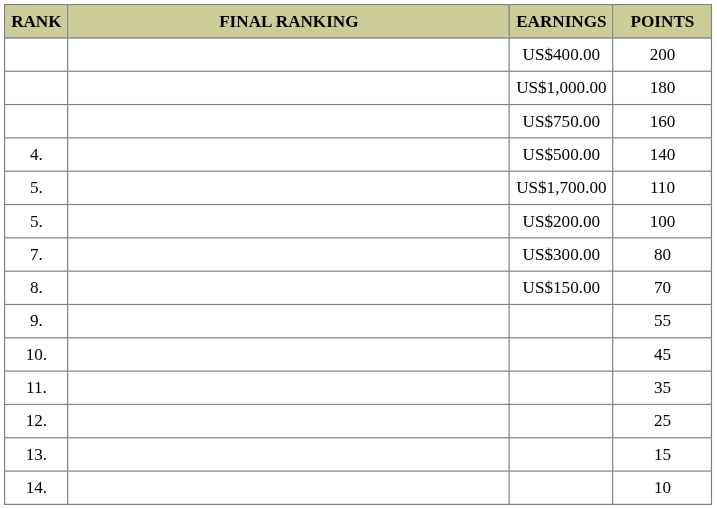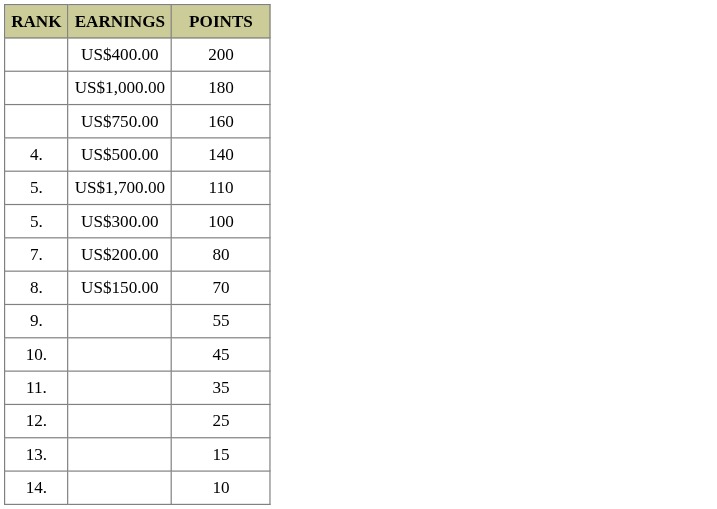- column: FINAL RANKING
100 | EARNINGS: US$200.00 -> US$300.00
80 | EARNINGS: US$300.00 -> US$200.00
